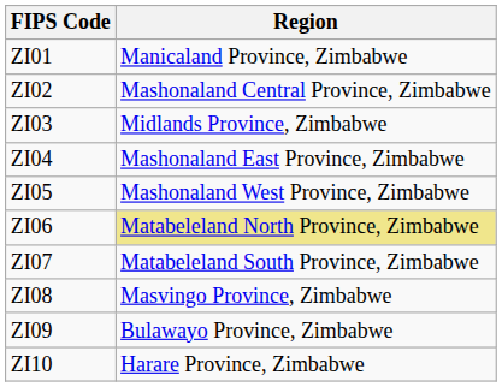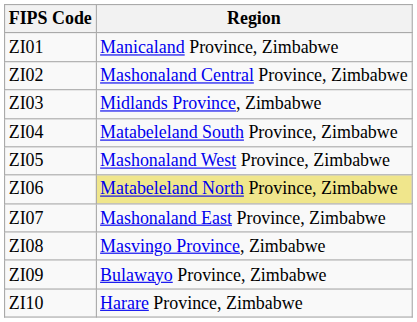ZI04 | Region: Mashonaland East Province, Zimbabwe -> Matabeleland South Province, Zimbabwe
ZI07 | Region: Matabeleland South Province, Zimbabwe -> Mashonaland East Province, Zimbabwe
